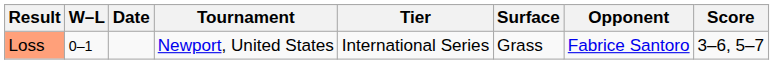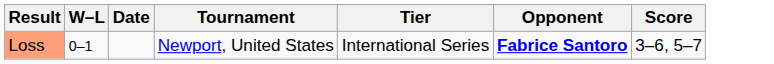- column: Surface | Grass
Loss | Opponent: normal -> bold
